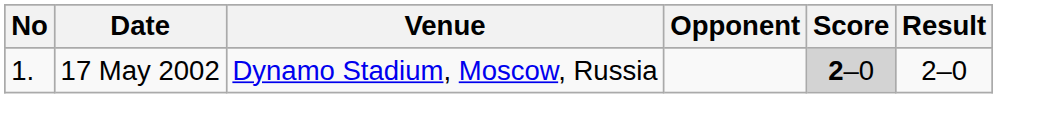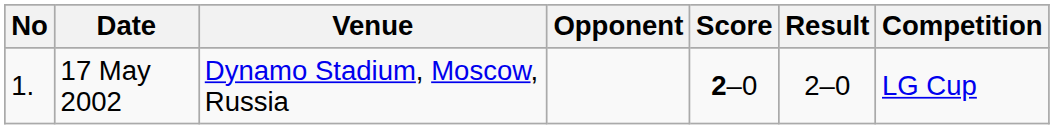+ column: Competition | LG Cup
17 May 2002 | Score: lightgrey background -> no background
